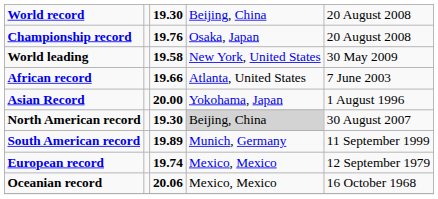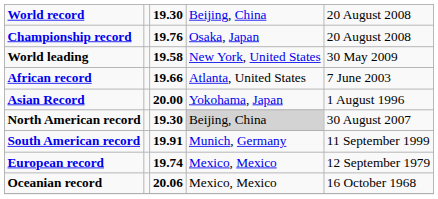South American record | column 3: 19.89 -> 19.91
